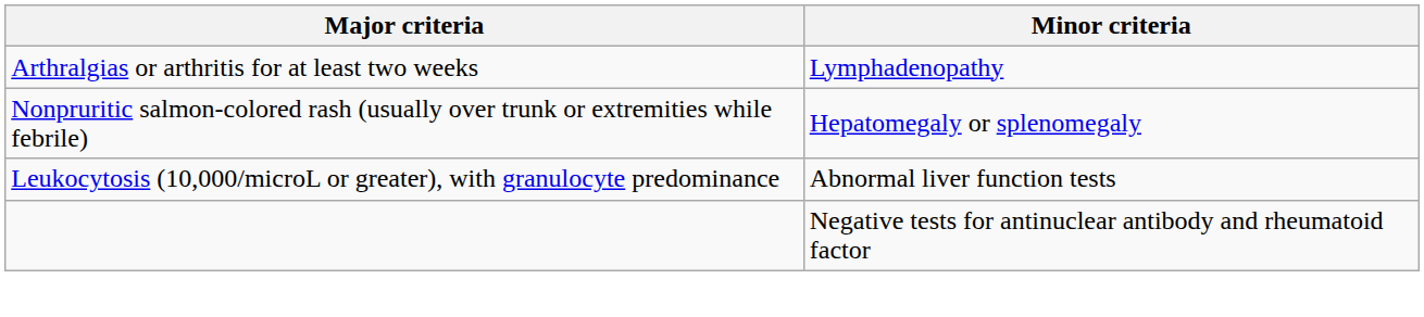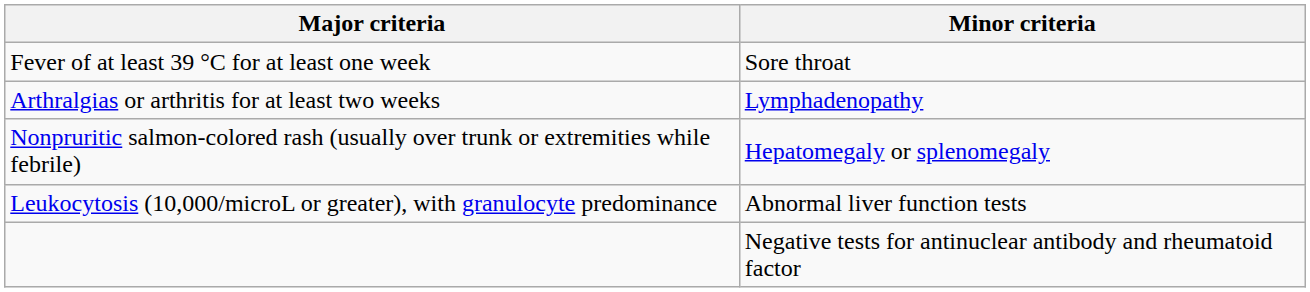+ row: Fever of at least 39 °C for at least one week | Sore throat
